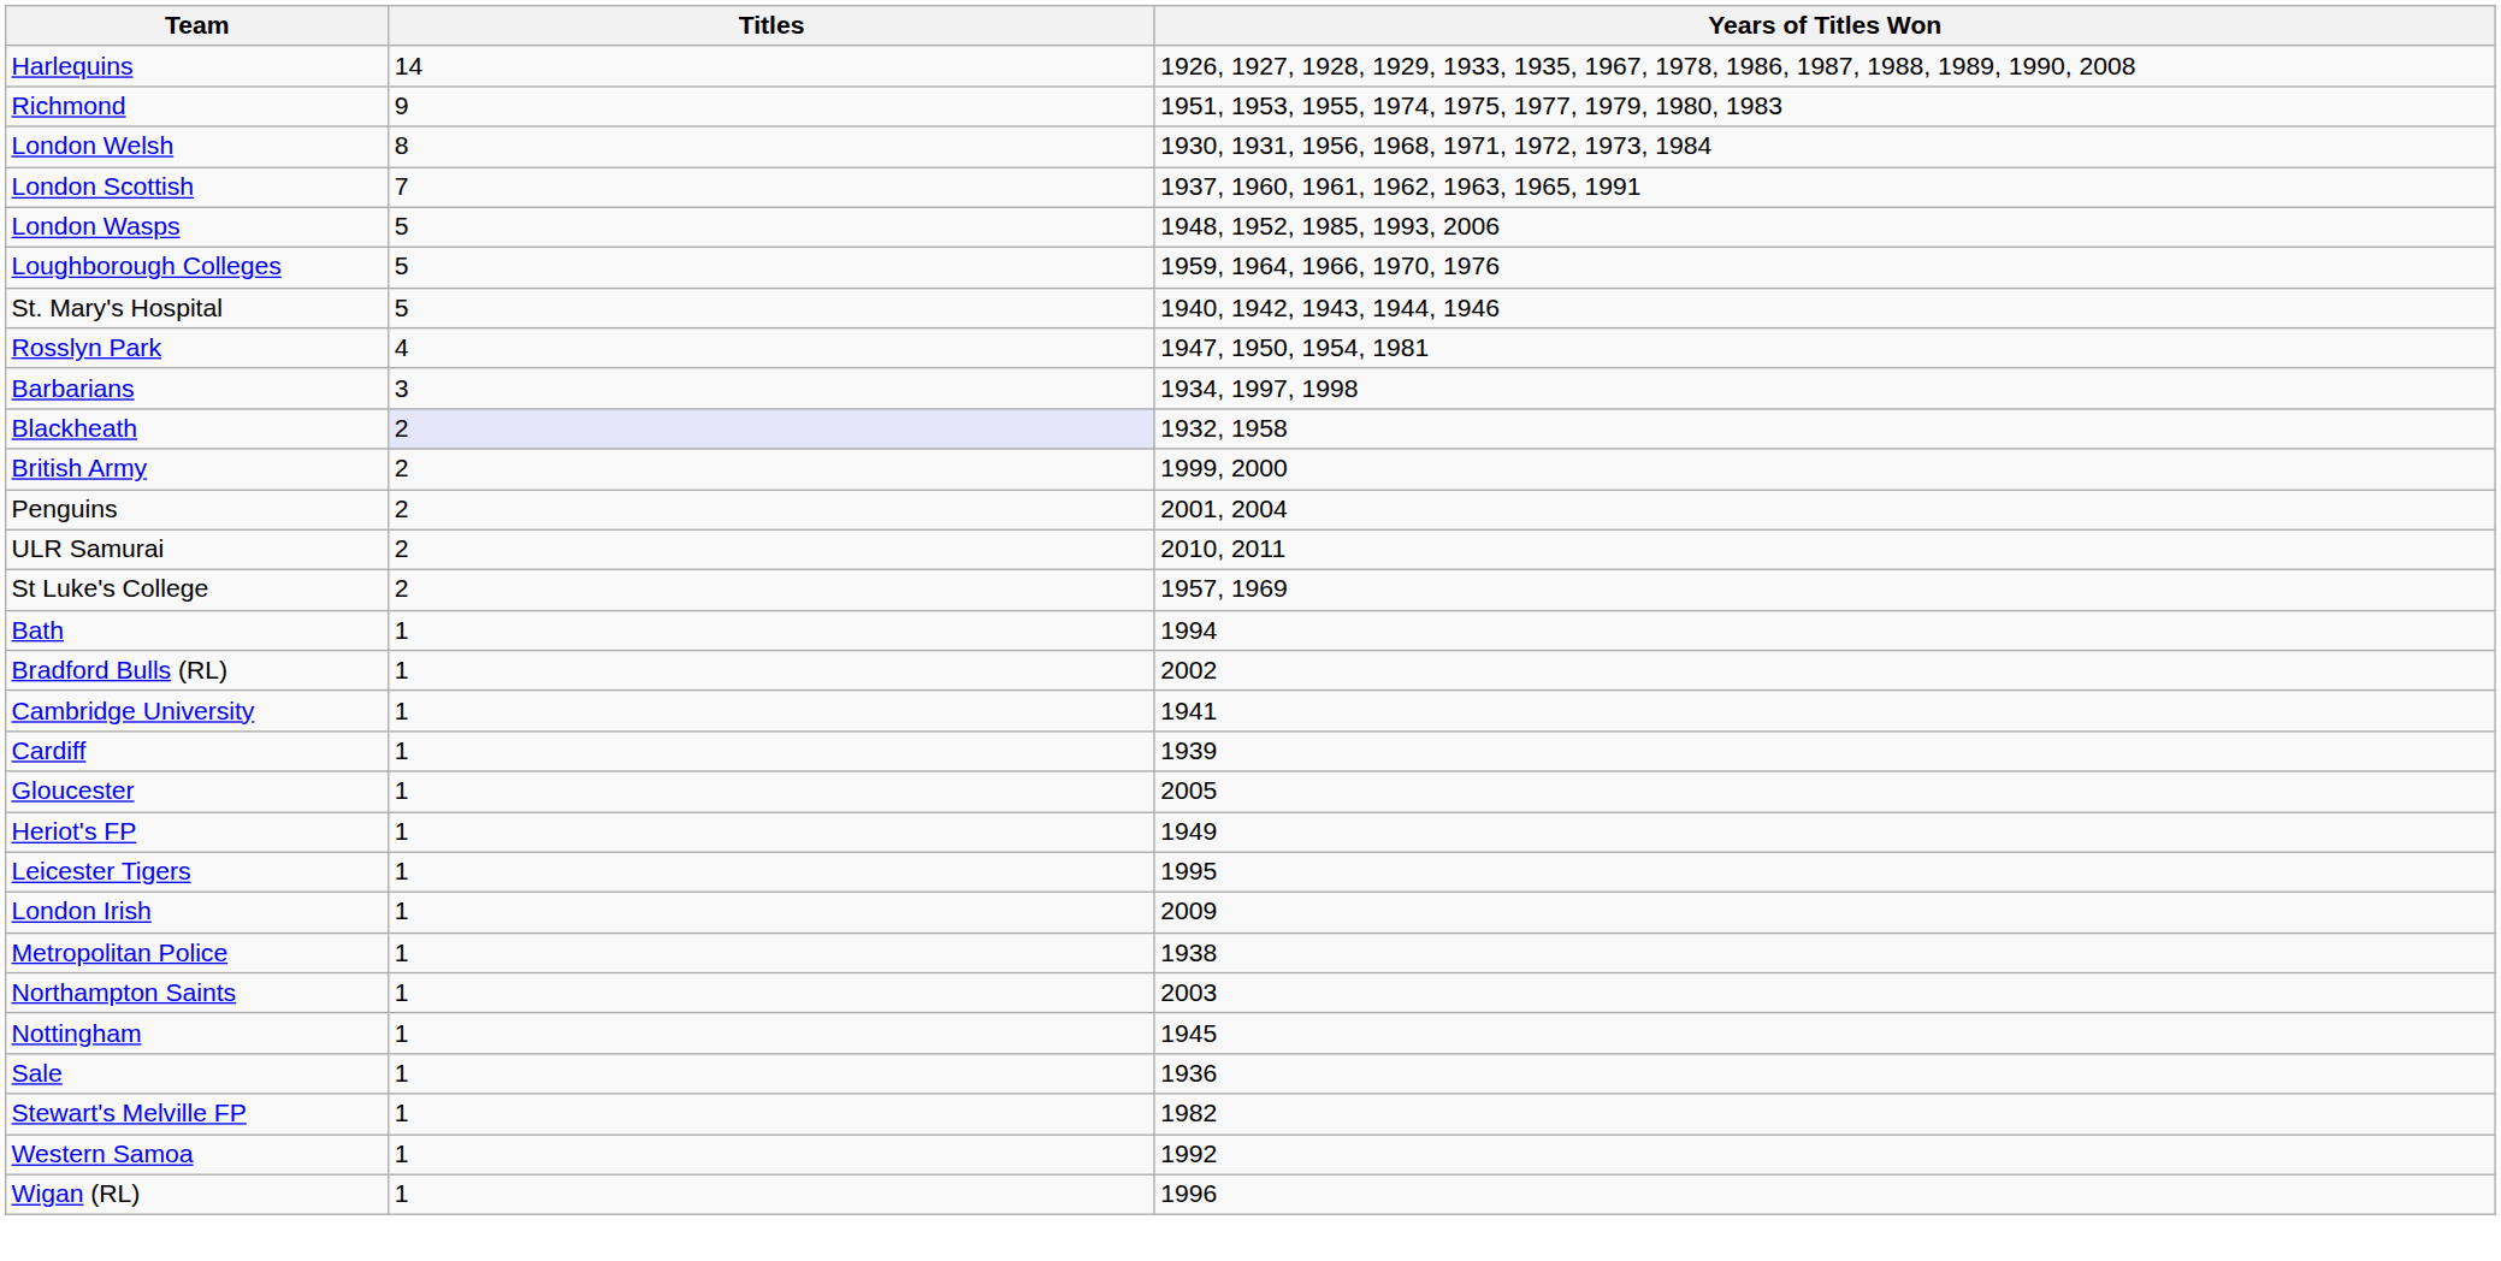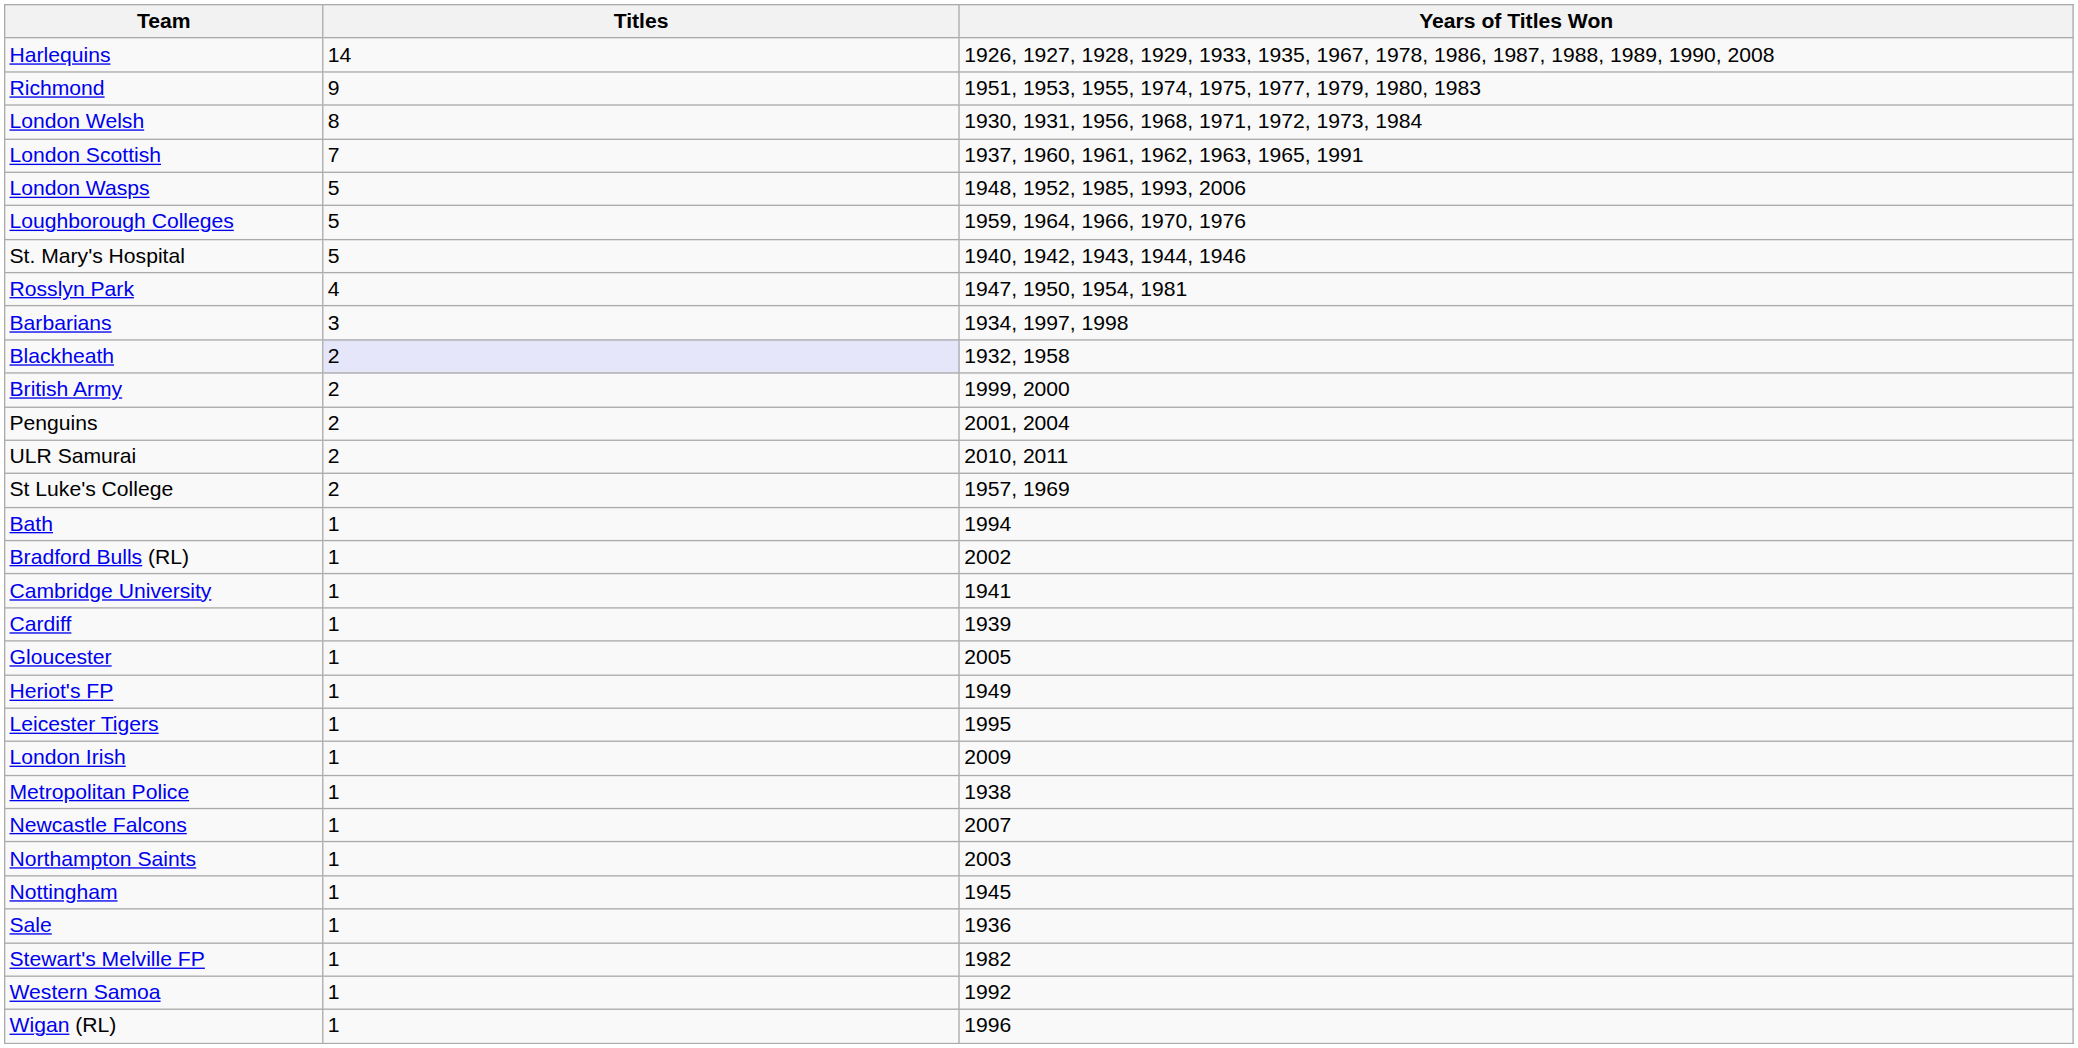+ row: Newcastle Falcons | 1 | 2007
